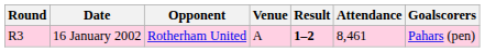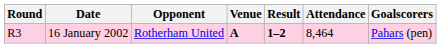16 January 2002 | Venue: normal -> bold
16 January 2002 | Attendance: 8,461 -> 8,464
